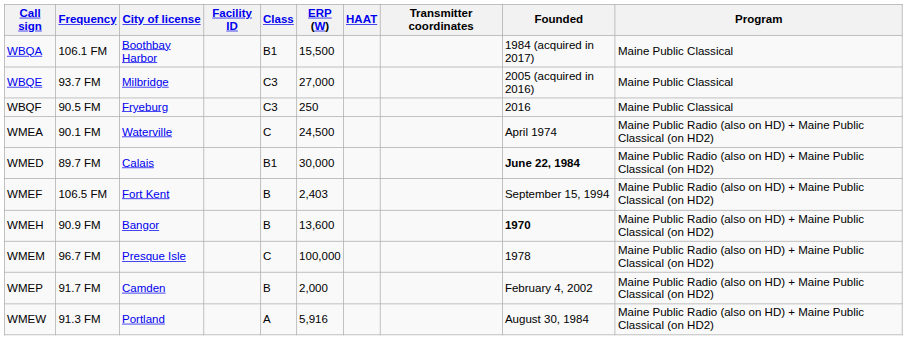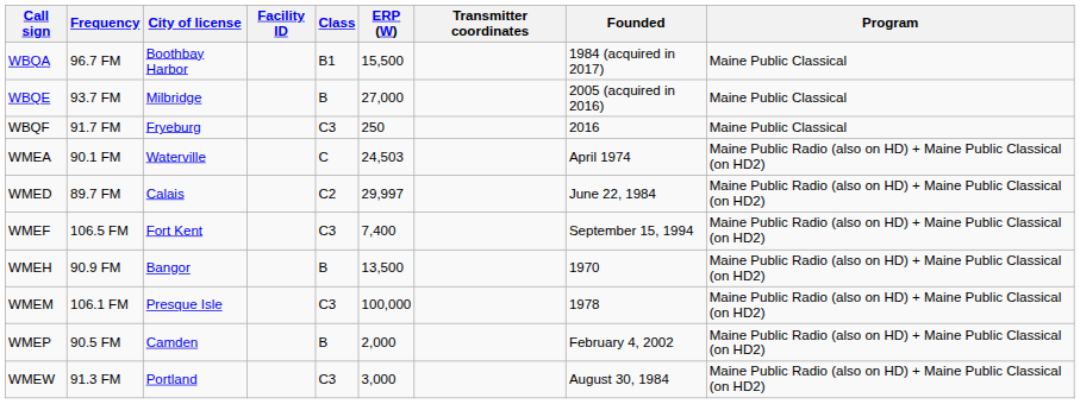- column: HAAT
WBQA | Frequency: 106.1 FM -> 96.7 FM
WBQE | Class: C3 -> B
WBQF | Frequency: 90.5 FM -> 91.7 FM
WMEA | ERP (W): 24,500 -> 24,503
WMED | Class: B1 -> C2
WMED | ERP (W): 30,000 -> 29,997
WMED | Founded: bold -> normal
WMEF | Class: B -> C3
WMEF | ERP (W): 2,403 -> 7,400
WMEH | ERP (W): 13,600 -> 13,500
WMEH | Founded: bold -> normal
WMEM | Frequency: 96.7 FM -> 106.1 FM
WMEM | Class: C -> C3
WMEP | Frequency: 91.7 FM -> 90.5 FM
WMEW | Class: A -> C3
WMEW | ERP (W): 5,916 -> 3,000
